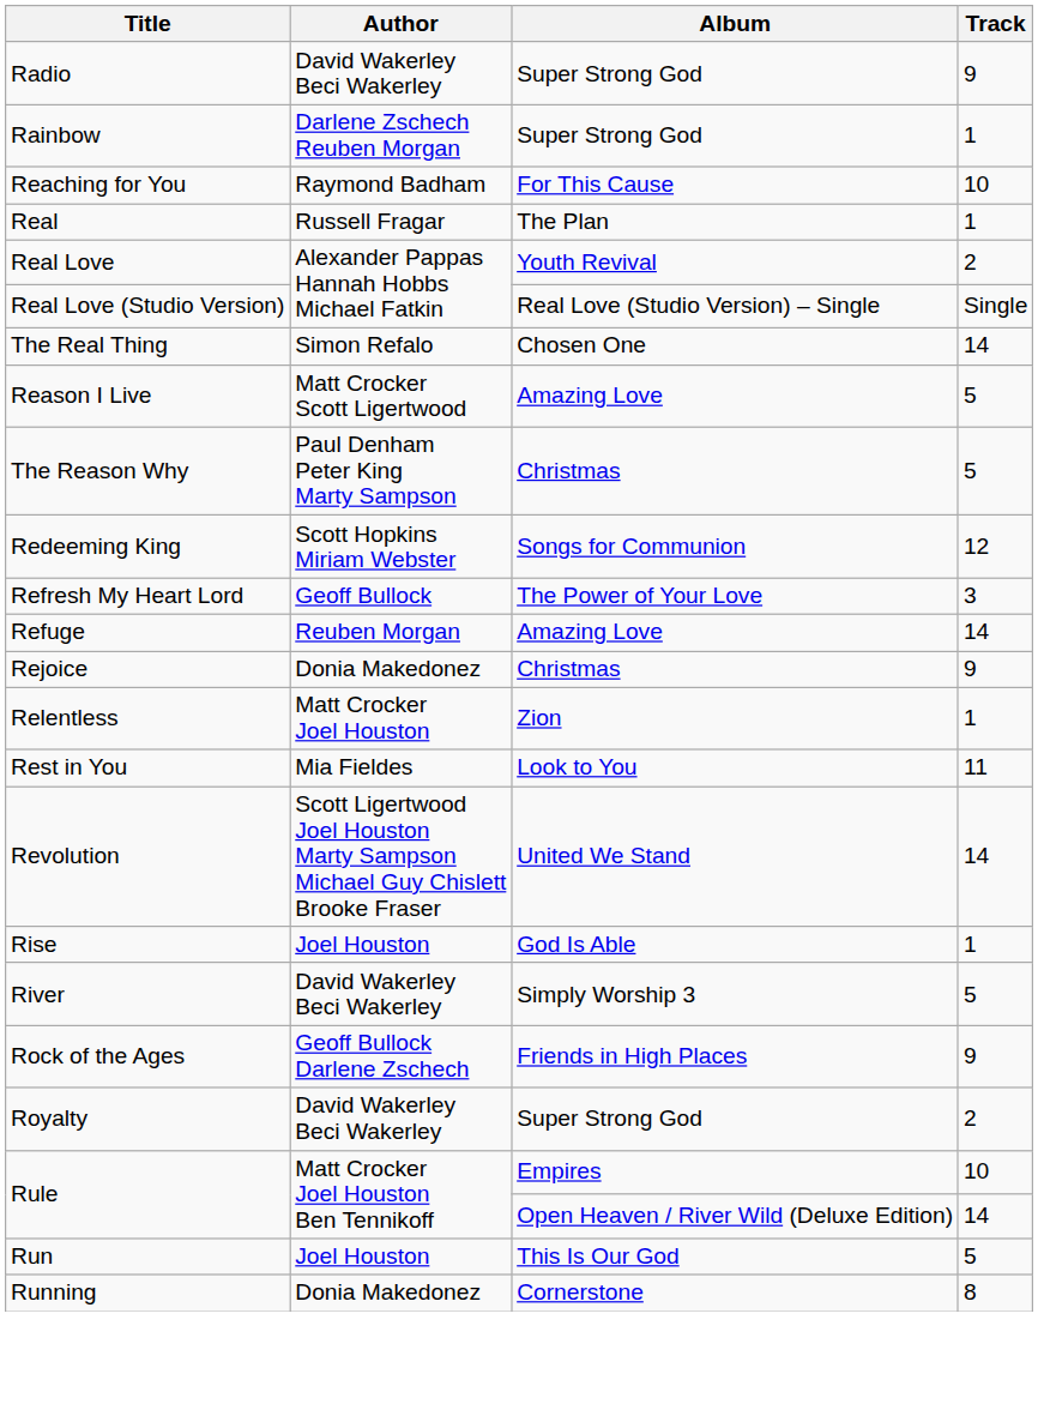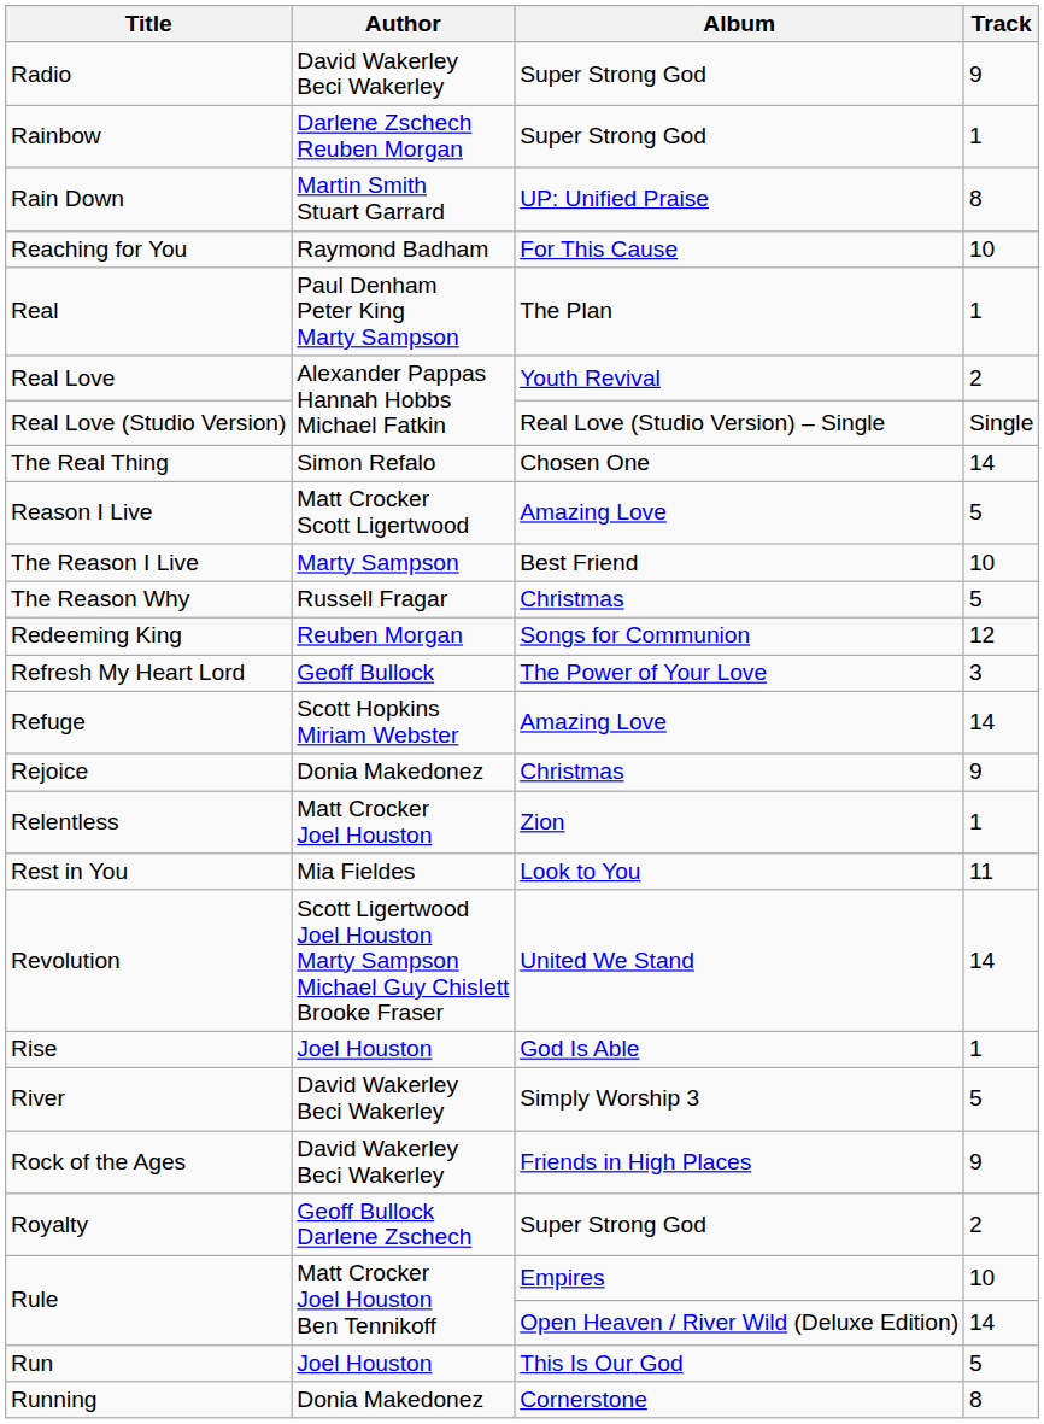+ row: Rain Down | Martin Smith Stuart Garrard | UP: Unified Praise | 8
Real | Author: Russell Fragar -> Paul Denham Peter King Marty Sampson
+ row: The Reason I Live | Marty Sampson | Best Friend | 10
The Reason Why | Author: Paul Denham Peter King Marty Sampson -> Russell Fragar
Redeeming King | Author: Scott Hopkins Miriam Webster -> Reuben Morgan
Refuge | Author: Reuben Morgan -> Scott Hopkins Miriam Webster
Rock of the Ages | Author: Geoff Bullock Darlene Zschech -> David Wakerley Beci Wakerley
Royalty | Author: David Wakerley Beci Wakerley -> Geoff Bullock Darlene Zschech
